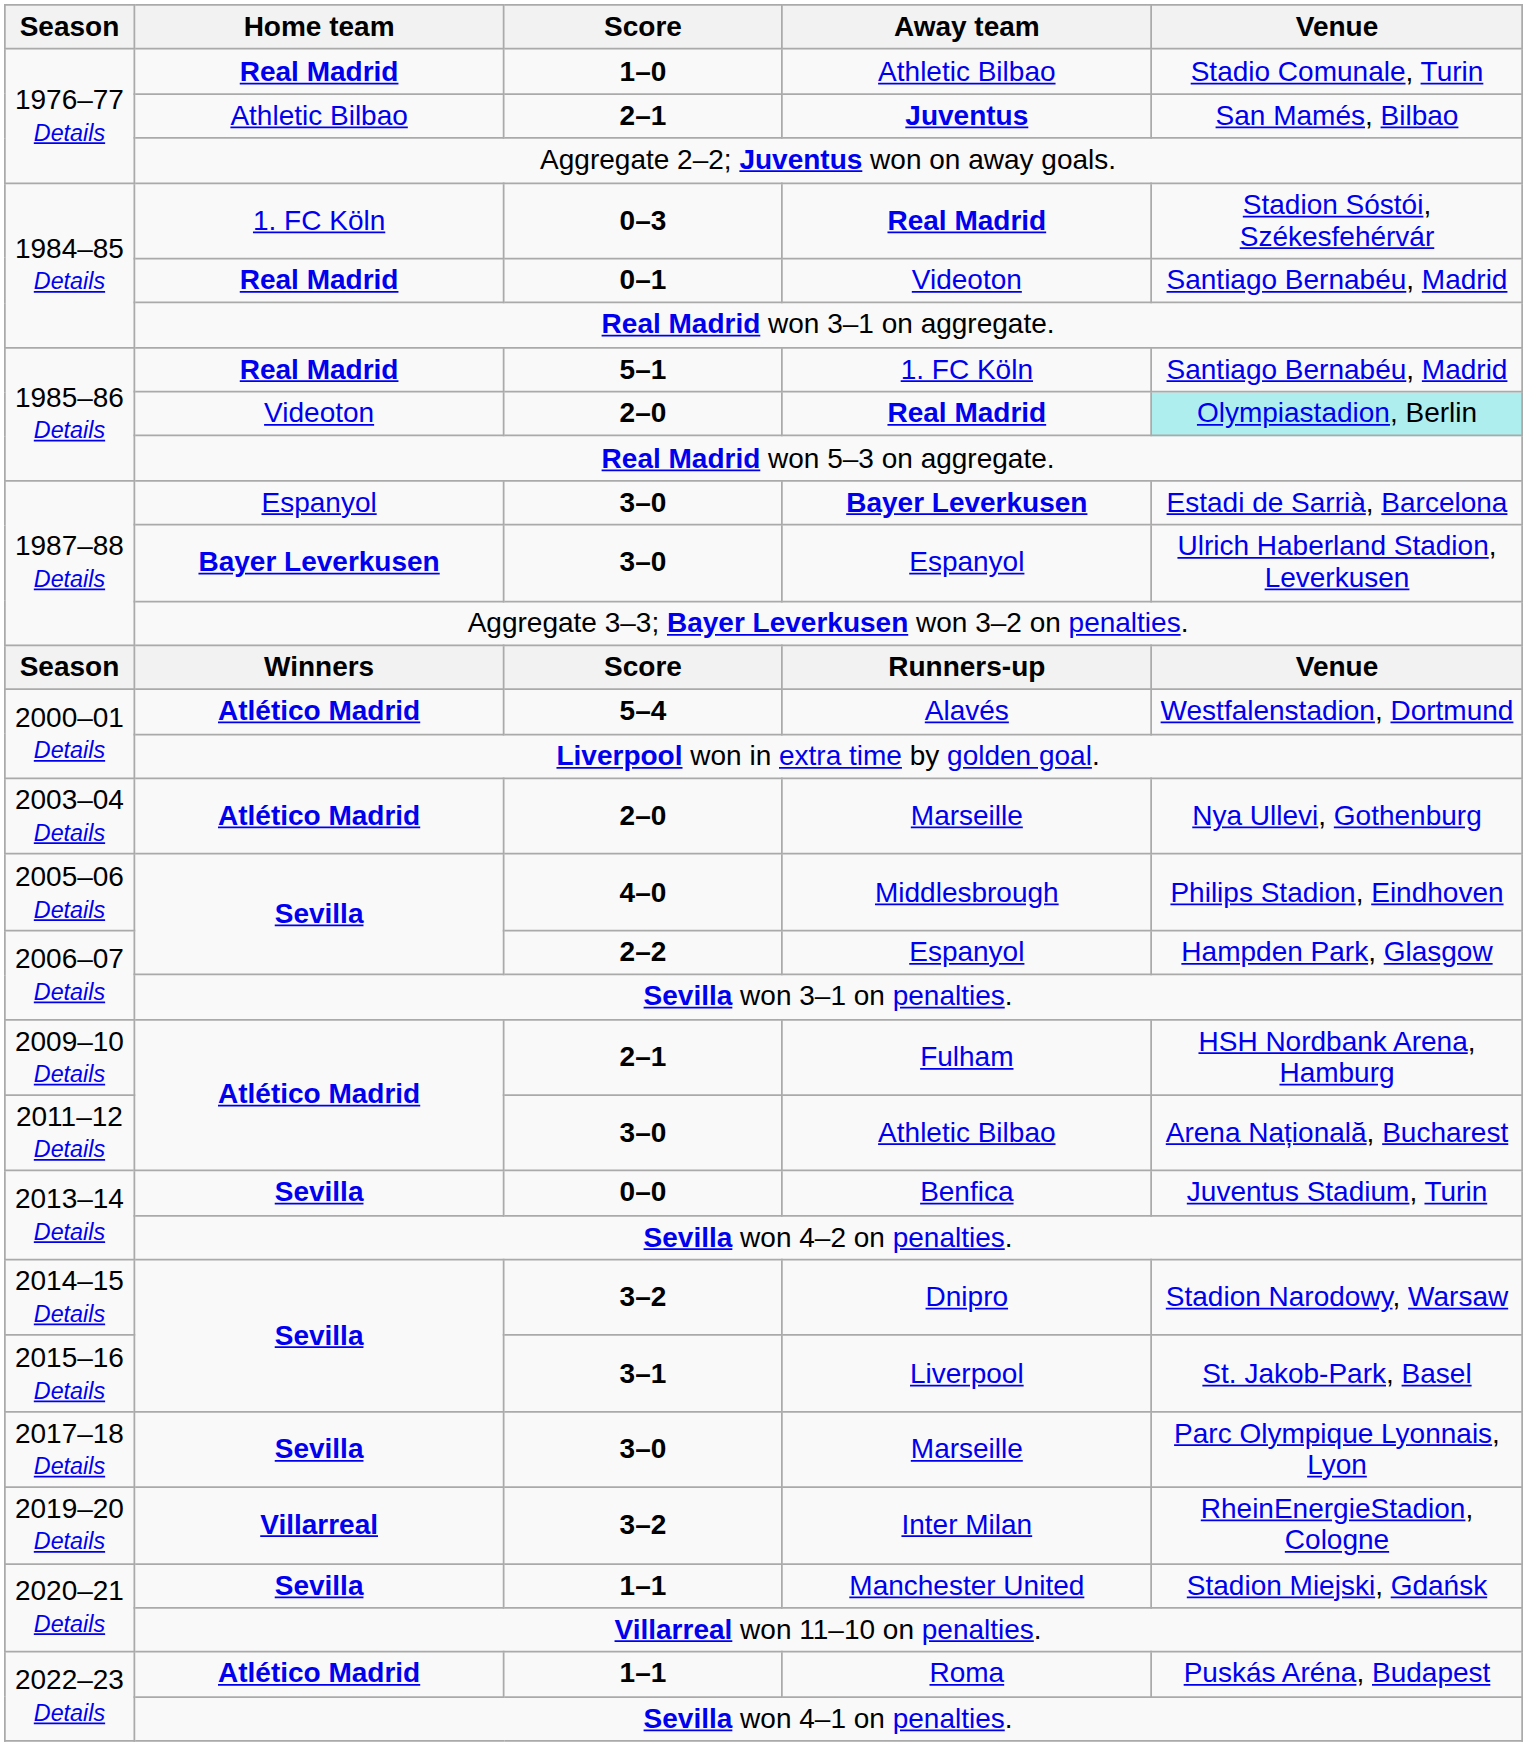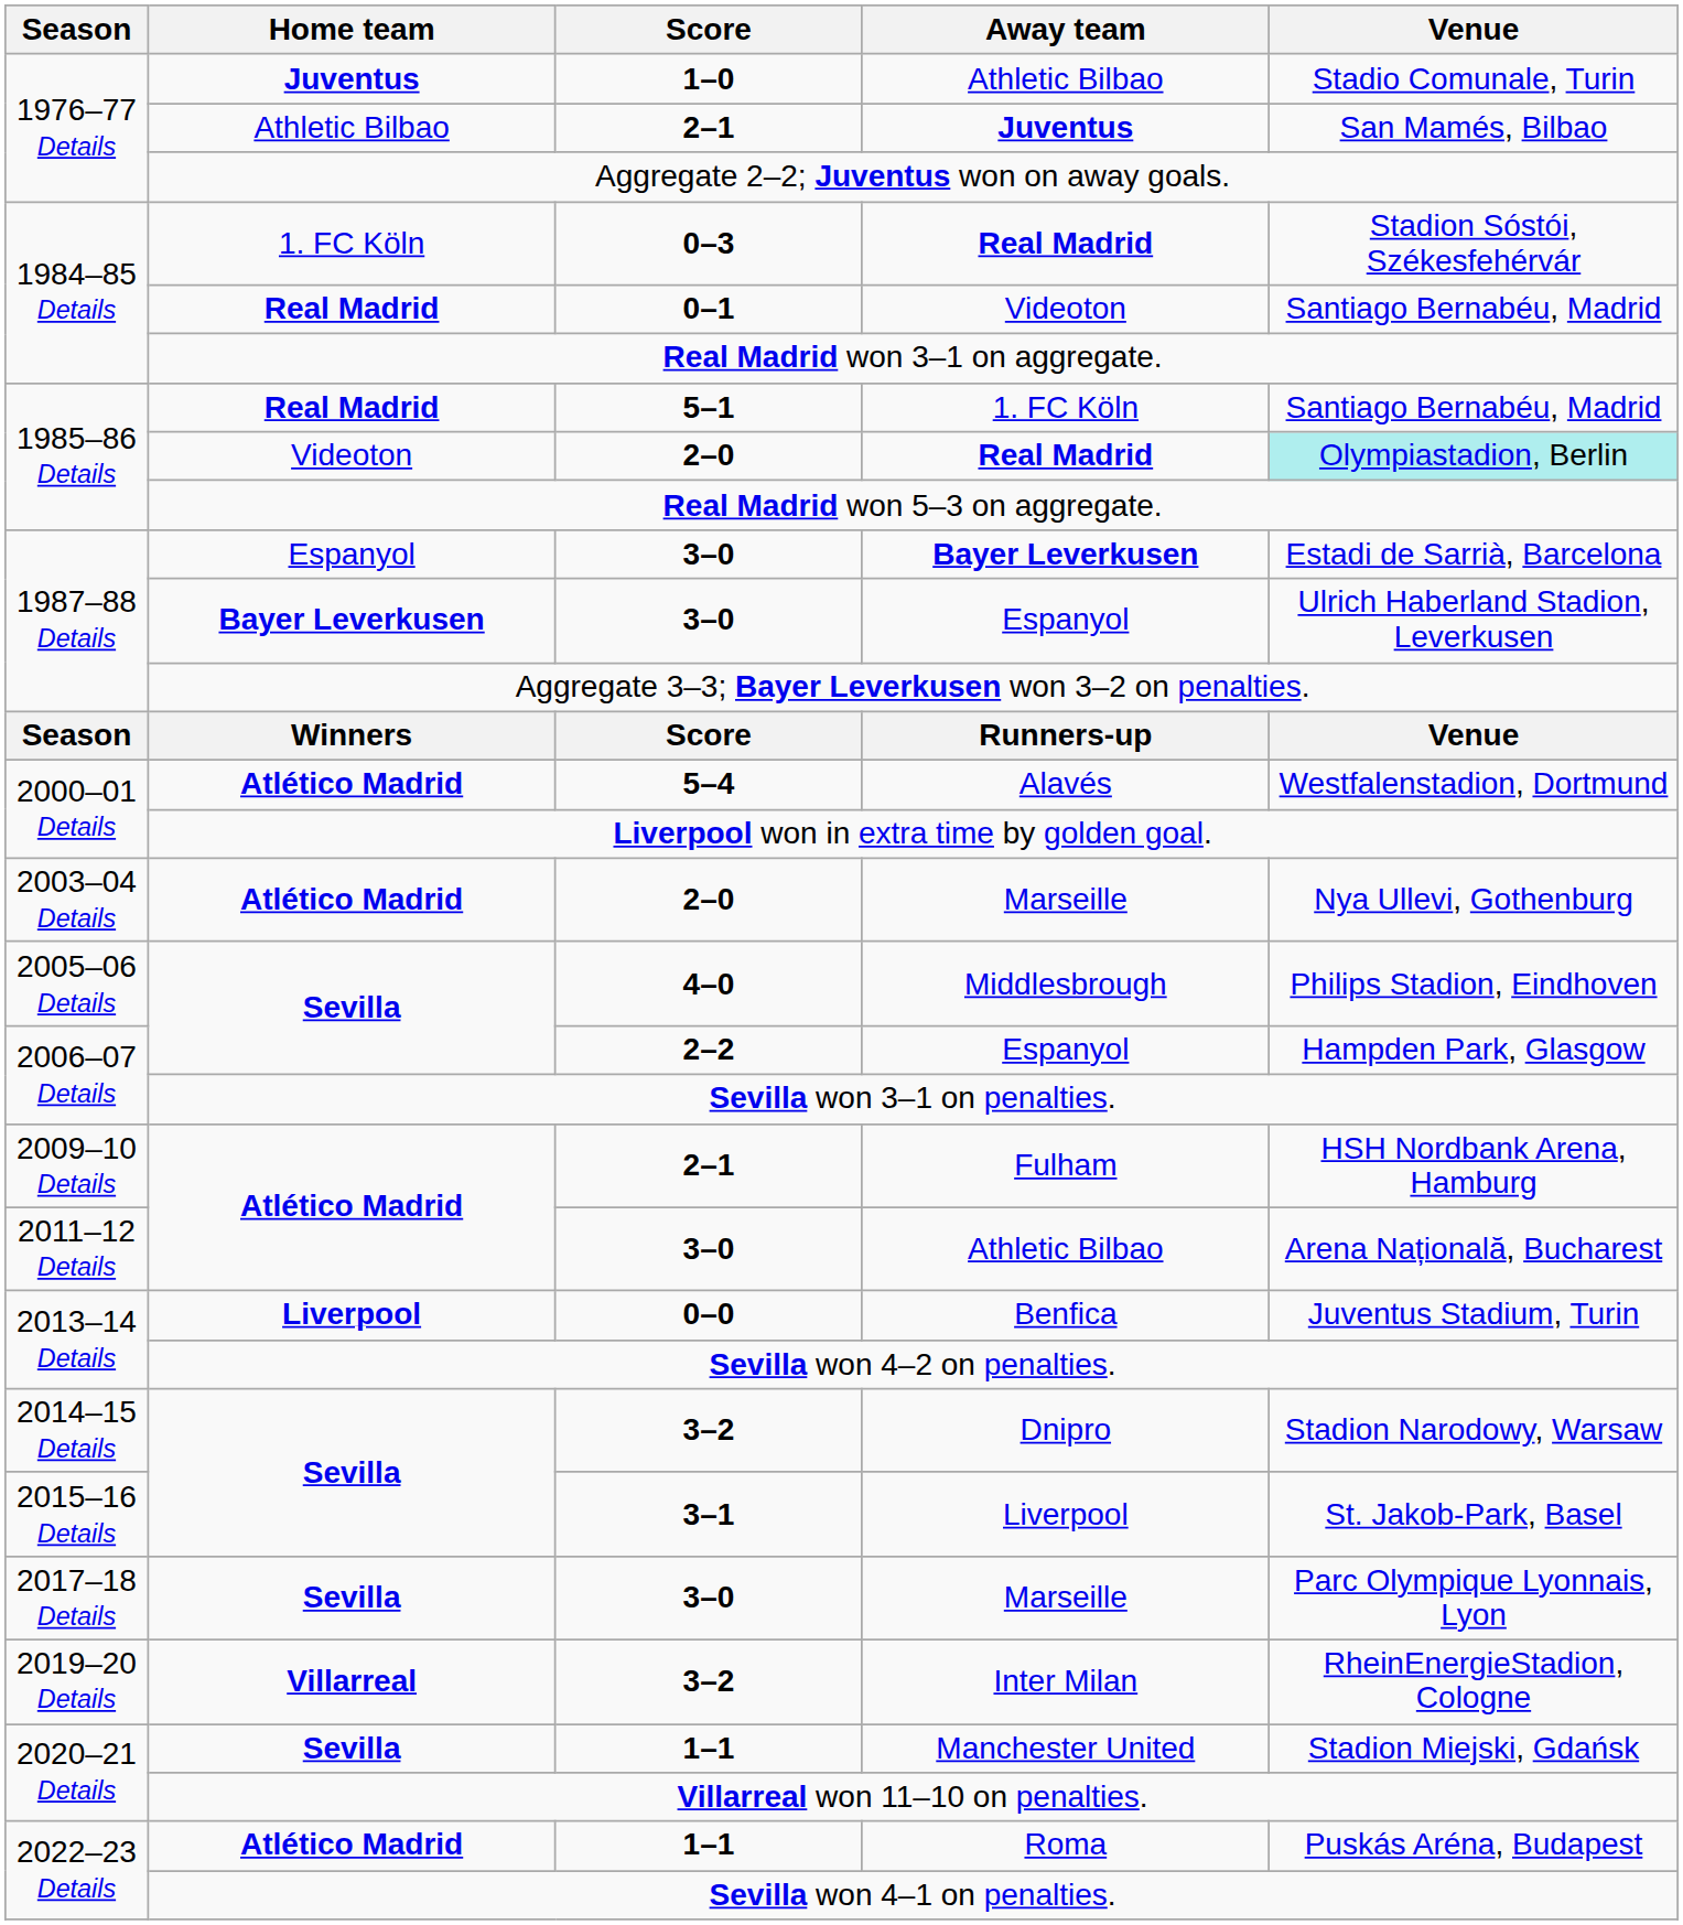1–0 / Athletic Bilbao | Home team: Real Madrid -> Juventus
Benfica | Home team: Sevilla -> Liverpool
